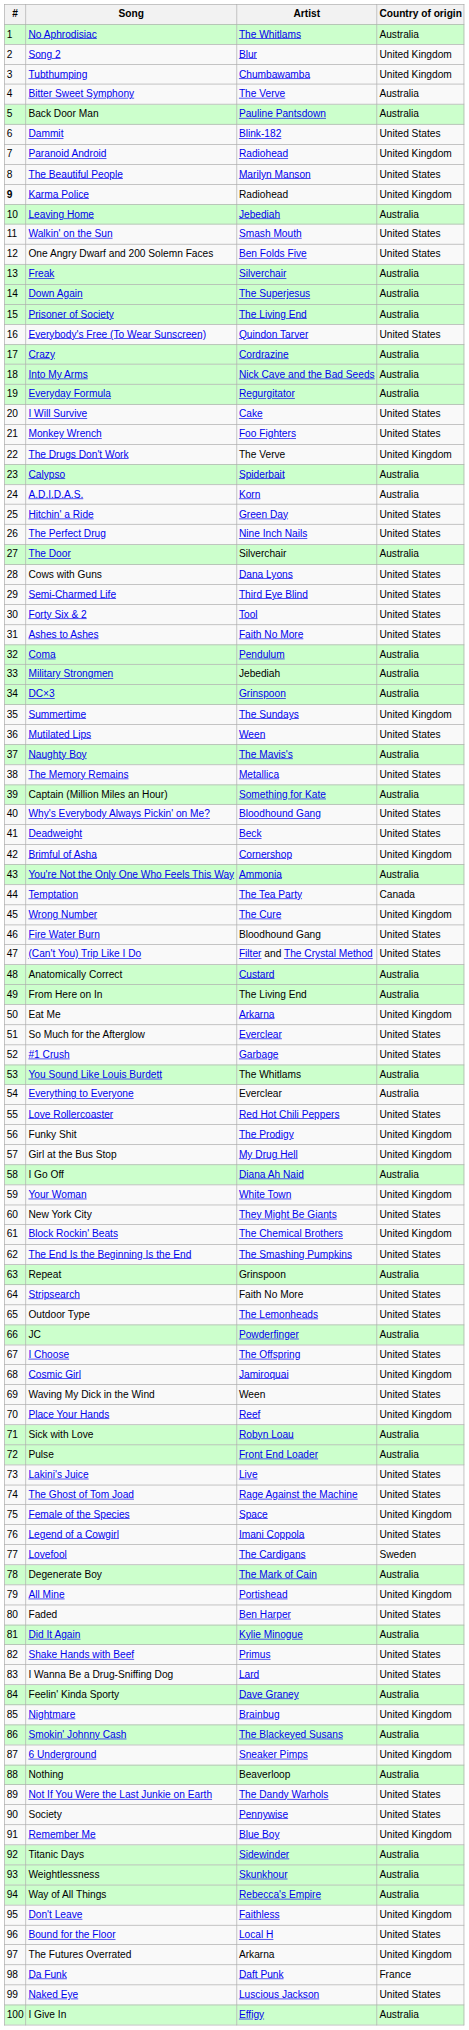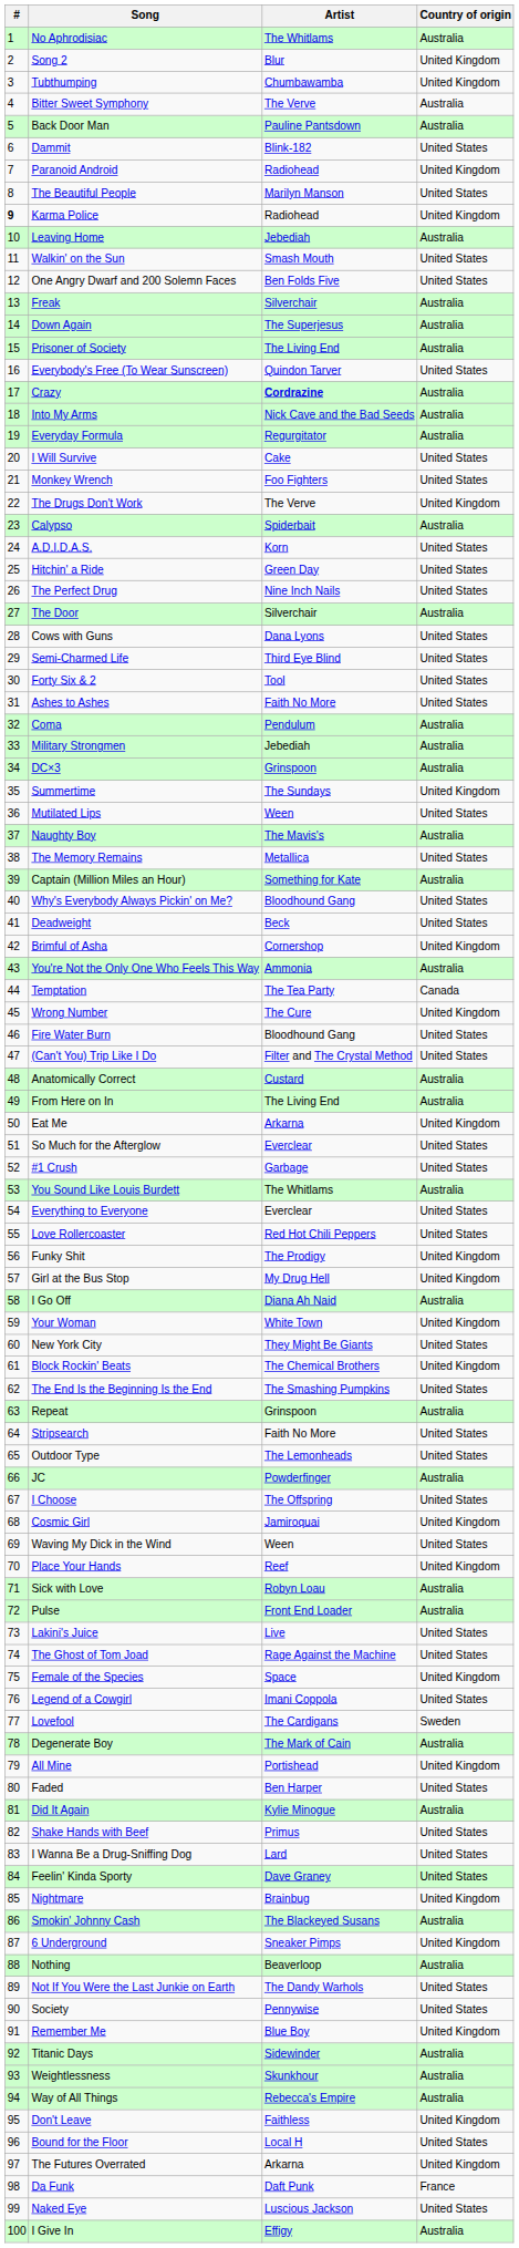Crazy | Artist: normal -> bold
A.D.I.D.A.S. | Country of origin: Australia -> United States
Everything to Everyone | Country of origin: Australia -> United States
Feelin' Kinda Sporty | Country of origin: Australia -> United States
